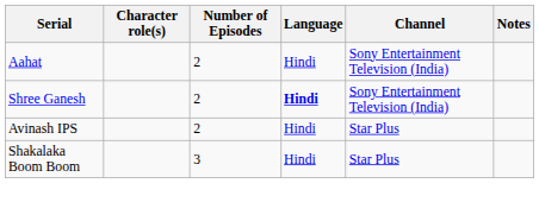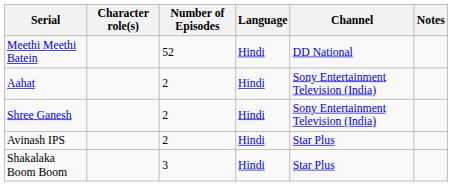+ row: Meethi Meethi Batein | 52 | Hindi | DD National
Shree Ganesh | Language: bold -> normal
